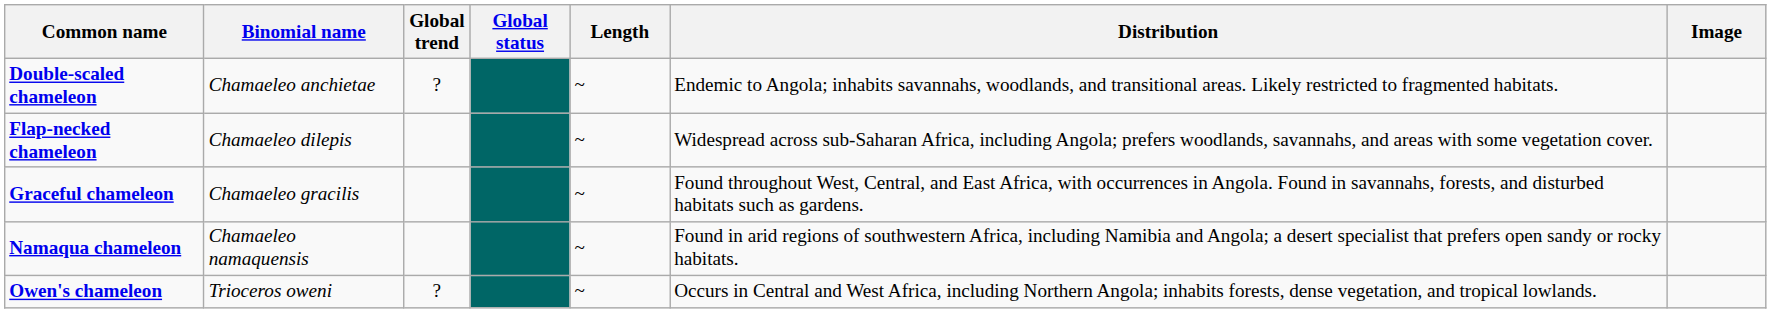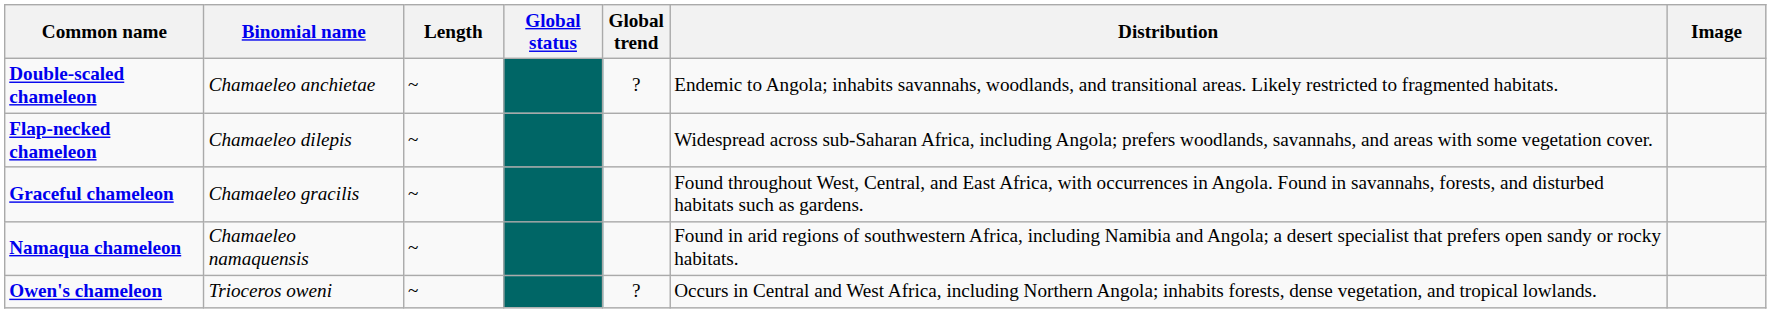columns swapped: Length <-> Global trend
